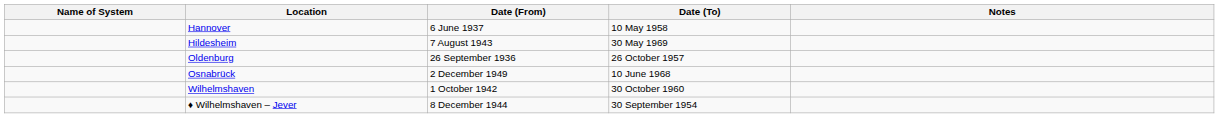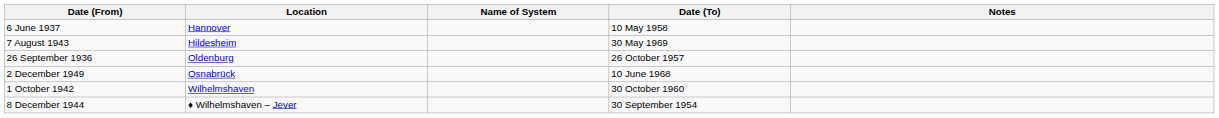columns swapped: Name of System <-> Date (From)
